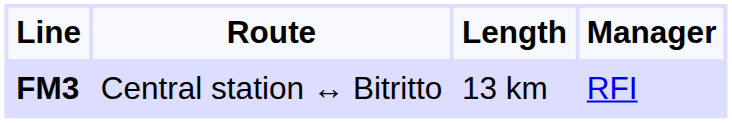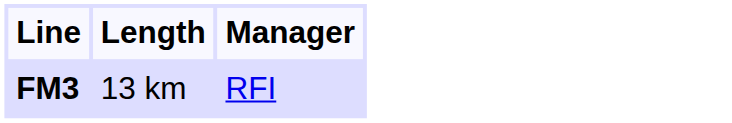- column: Route | Central station ↔ Bitritto
